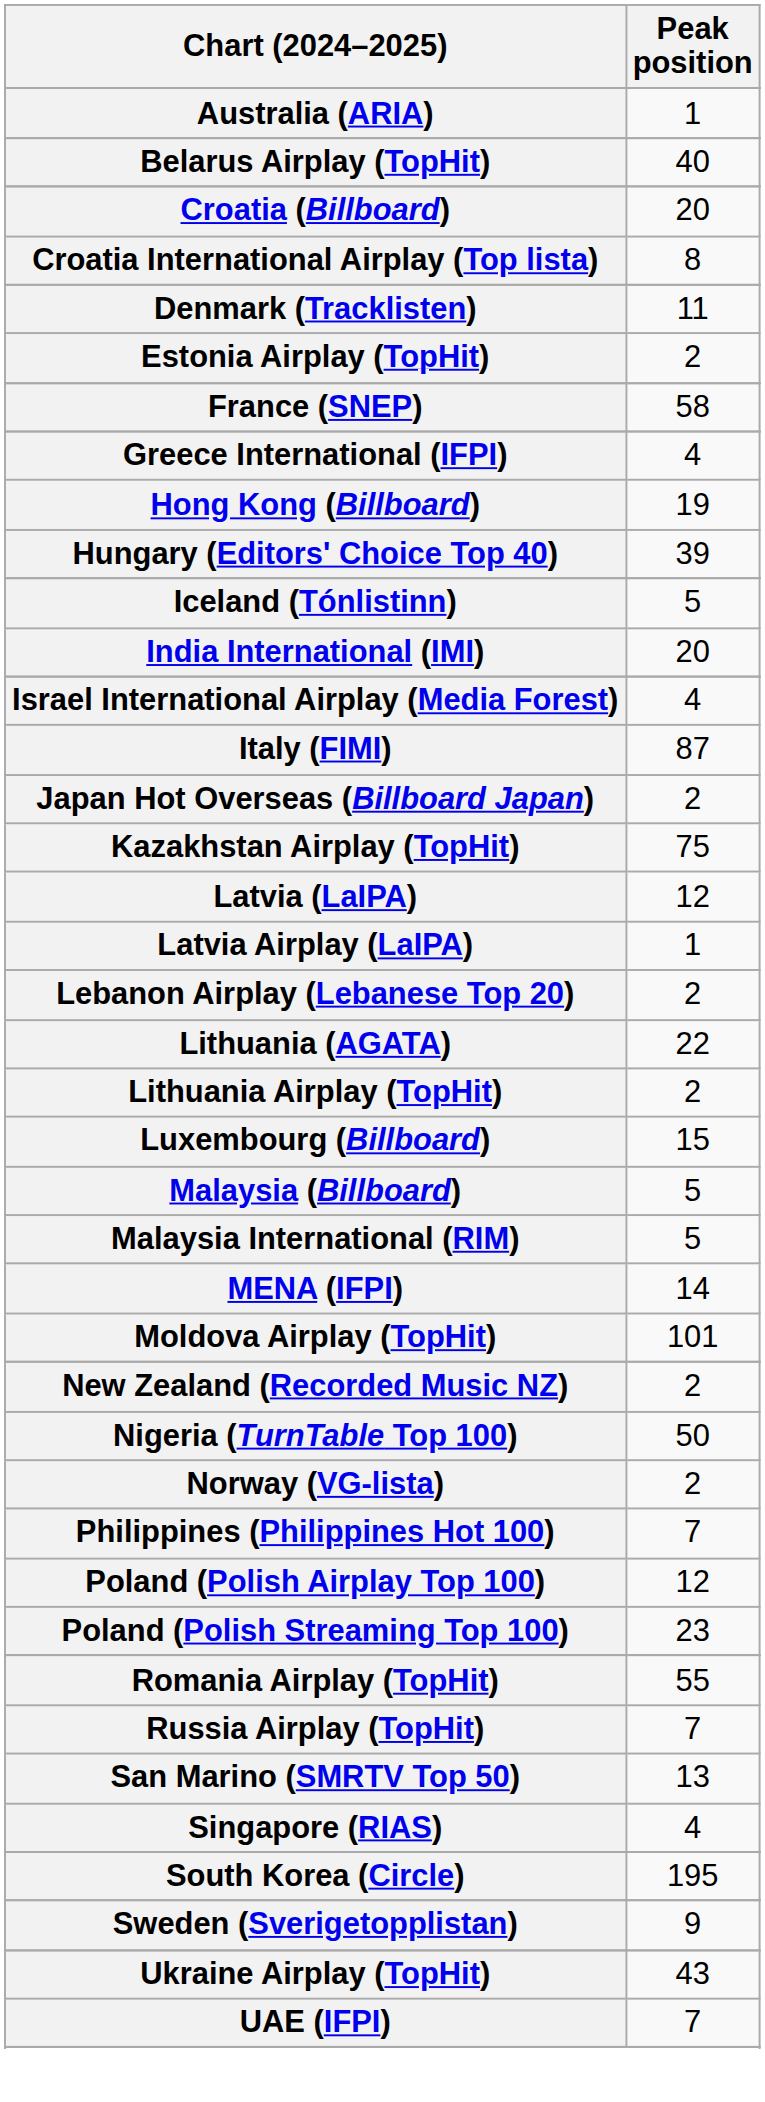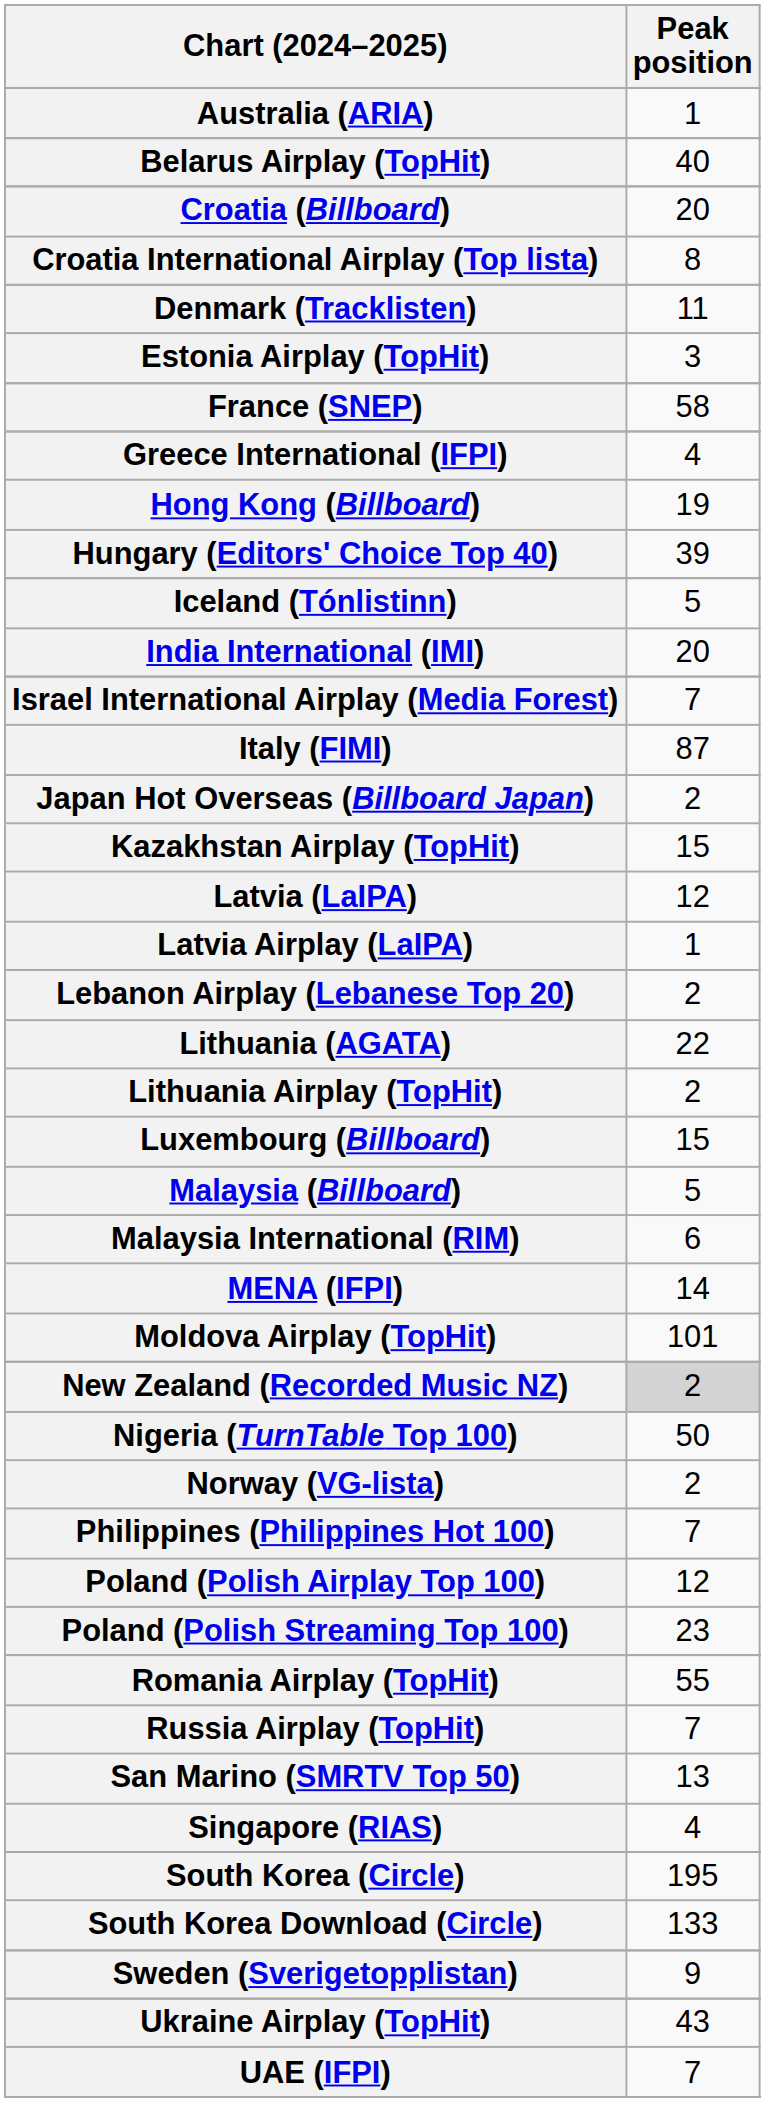Estonia Airplay (TopHit) | Peak position: 2 -> 3
Israel International Airplay (Media Forest) | Peak position: 4 -> 7
Kazakhstan Airplay (TopHit) | Peak position: 75 -> 15
Malaysia International (RIM) | Peak position: 5 -> 6
New Zealand (Recorded Music NZ) | Peak position: no background -> lightgrey background
+ row: South Korea Download (Circle) | 133
